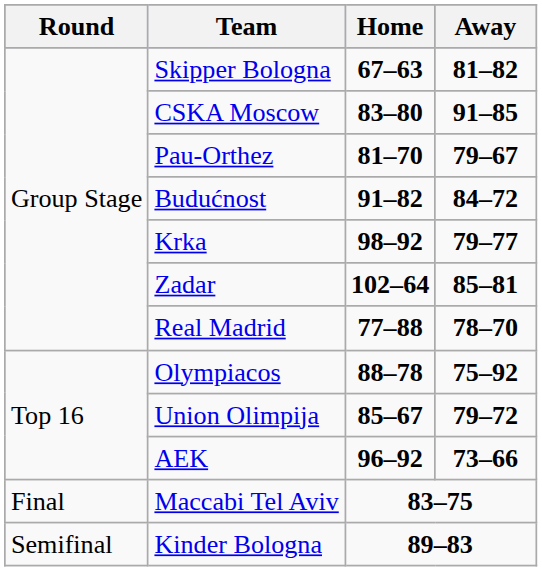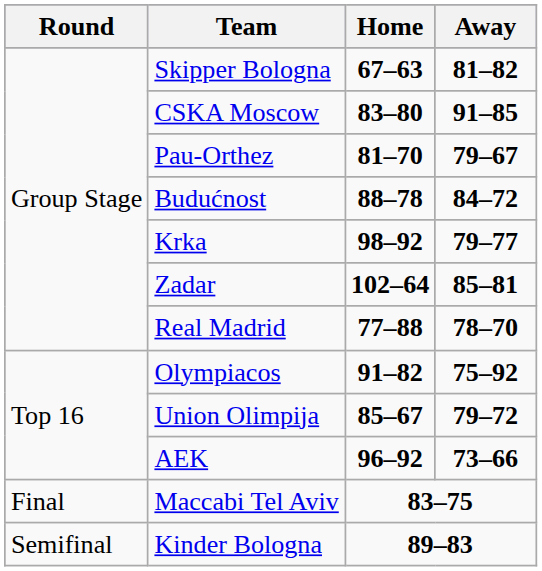Budućnost | Home: 91–82 -> 88–78
Olympiacos | Home: 88–78 -> 91–82
